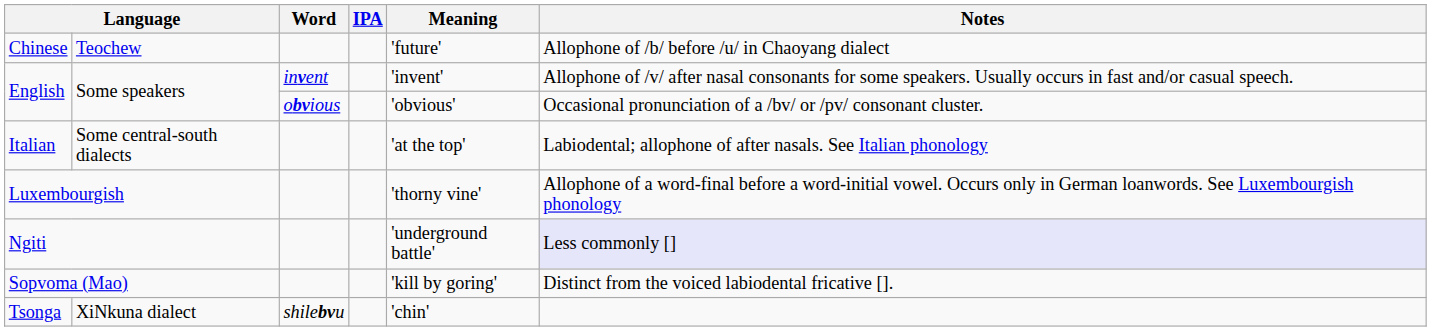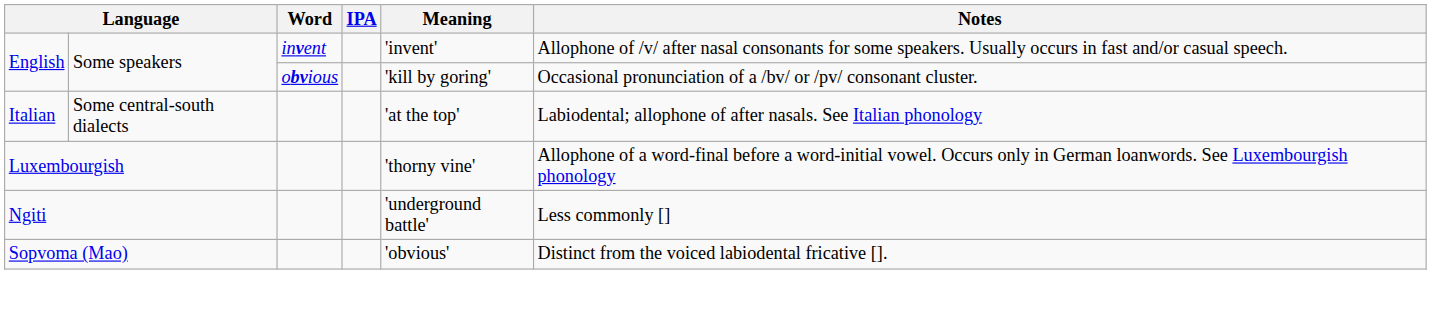- row: Chinese | Teochew | 'future' | Allophone of /b/ before /u/ in Chaoyang dialect
English / obvious | Meaning: 'obvious' -> 'kill by goring'
Ngiti | Notes: lavender background -> no background
Sopvoma (Mao) | Meaning: 'kill by goring' -> 'obvious'
- row: Tsonga | XiNkuna dialect | shilebvu | 'chin'
